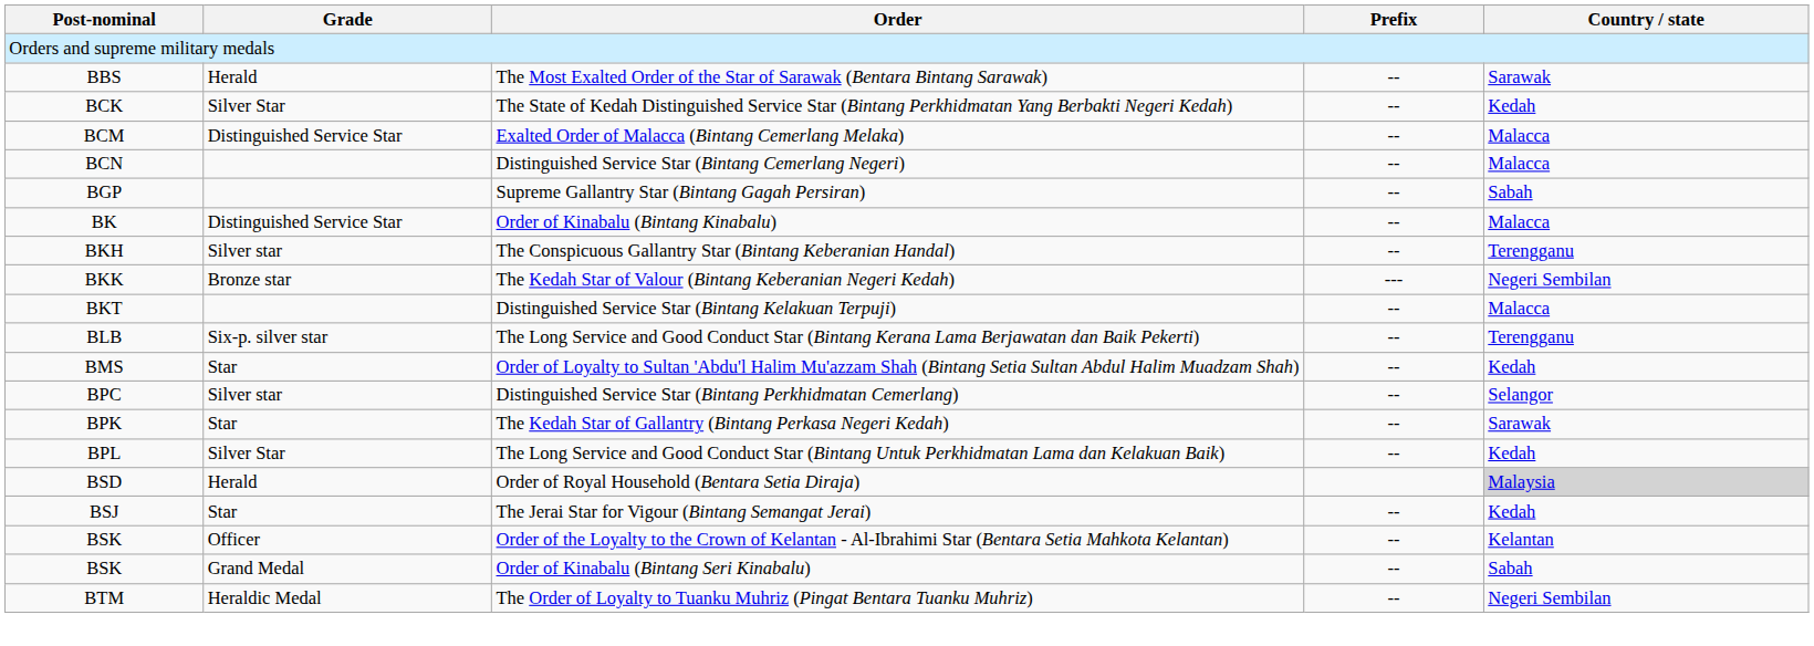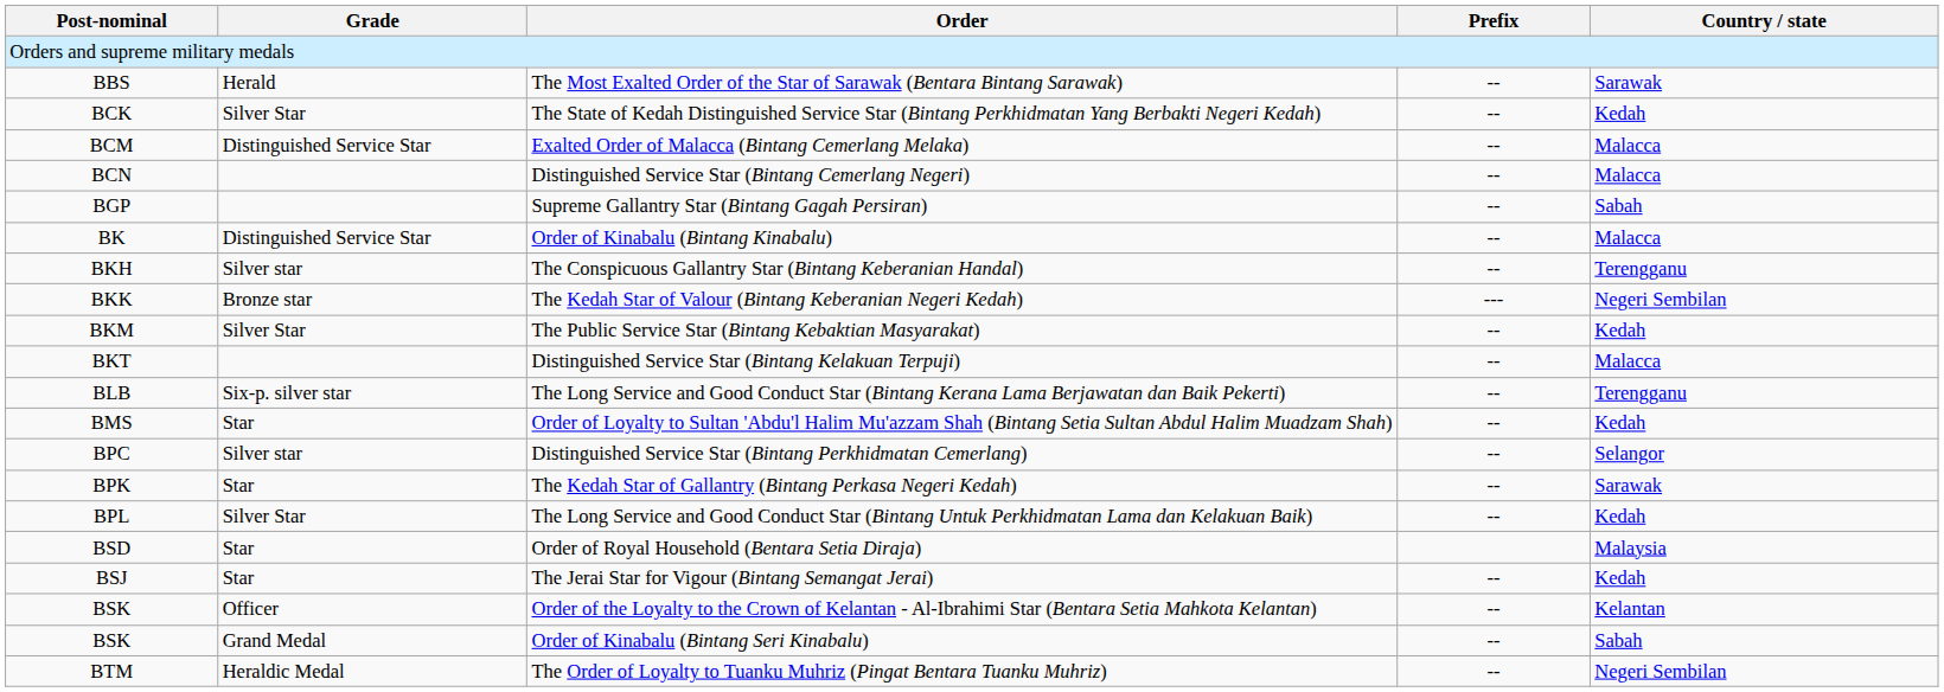+ row: BKM | Silver Star | The Public Service Star (Bintang Kebaktian Masyarakat) | -- | Kedah
Order of Royal Household (Bentara Setia Diraja) | Grade: Herald -> Star
Order of Royal Household (Bentara Setia Diraja) | Country / state: lightgrey background -> no background
